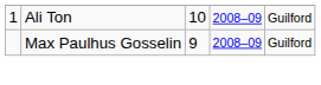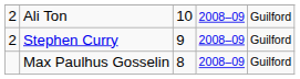Ali Ton | column 1: 1 -> 2
+ row: 2 | Stephen Curry | 9 | 2008–09 | Guilford
Max Paulhus Gosselin | column 3: 9 -> 8
